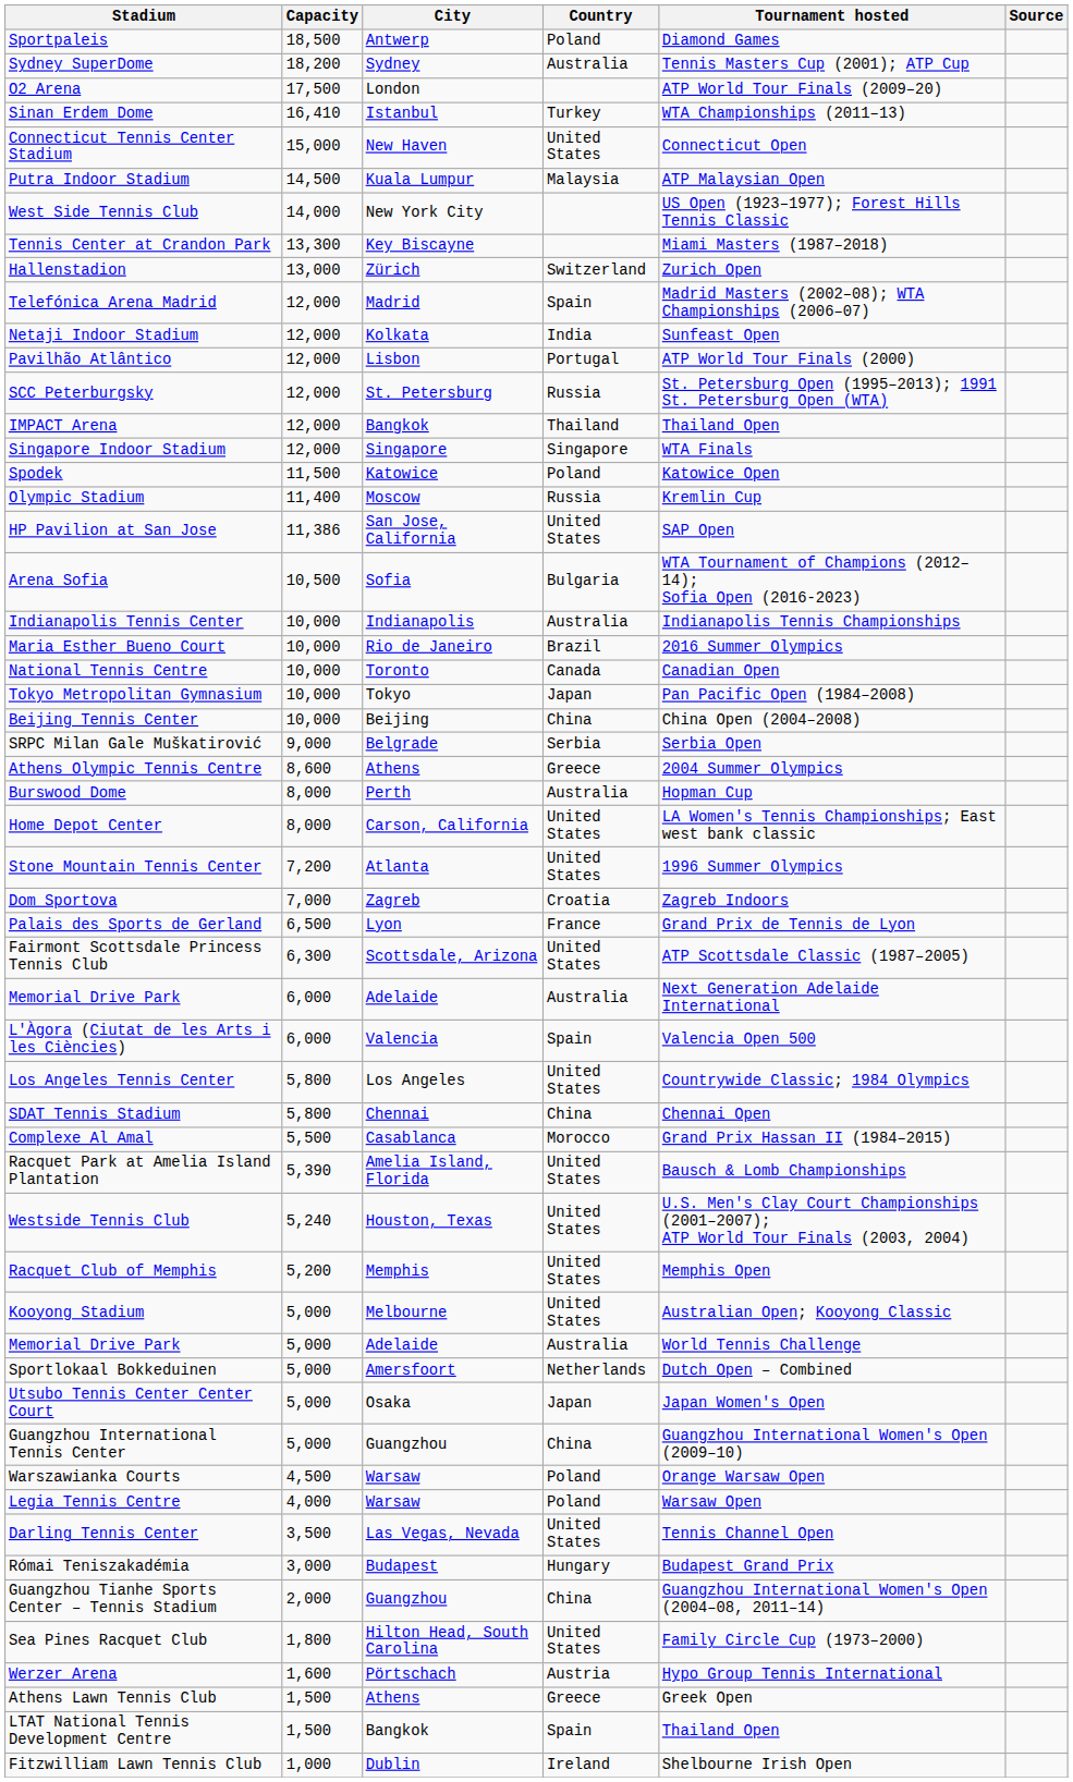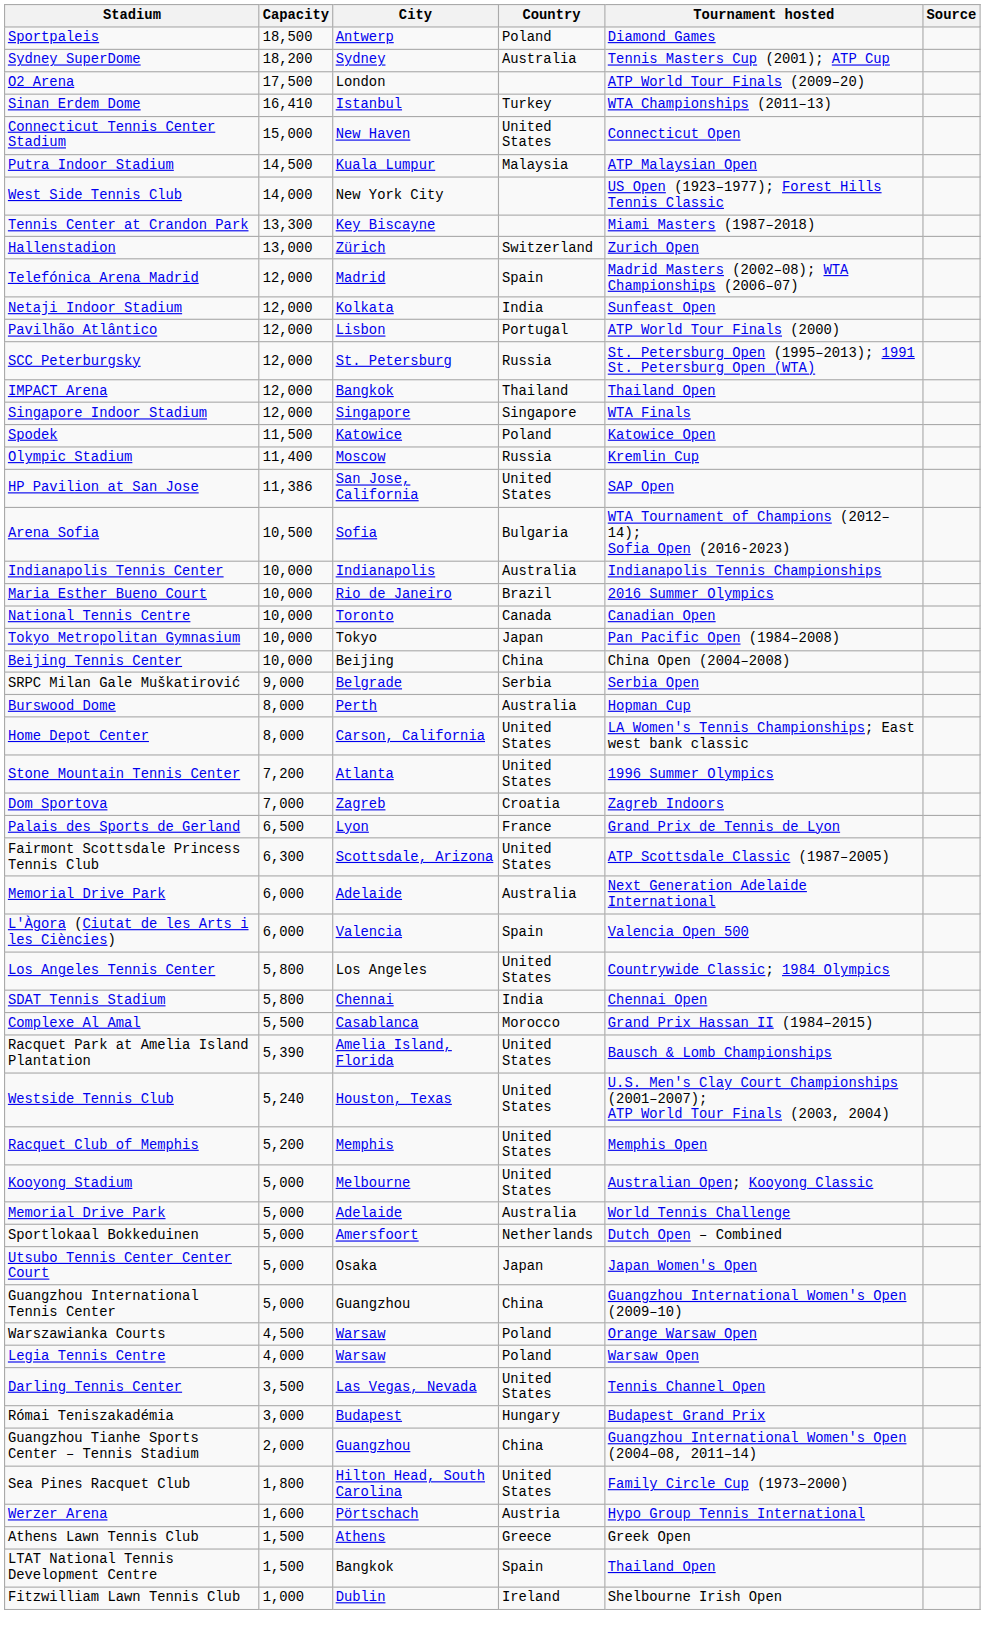- row: Athens Olympic Tennis Centre | 8,600 | Athens | Greece | 2004 Summer Olympics
SDAT Tennis Stadium | Country: China -> India
